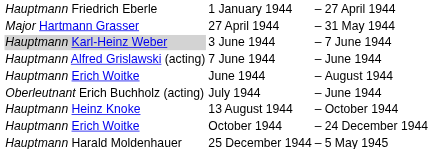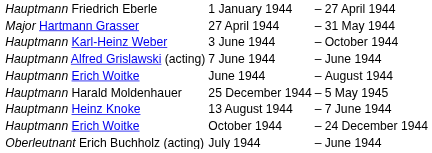3 June 1944 | column 1: lightgrey background -> no background
3 June 1944 | column 4: 7 June 1944 -> October 1944
rows swapped: July 1944 <-> 25 December 1944
13 August 1944 | column 4: October 1944 -> 7 June 1944
